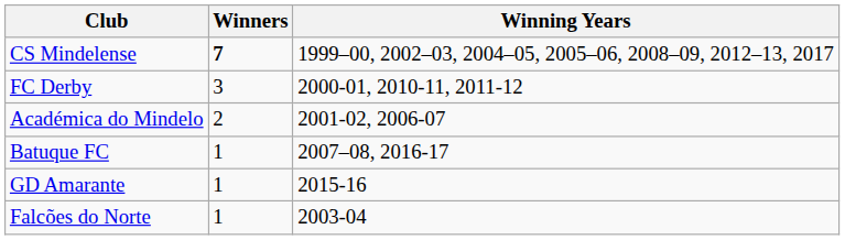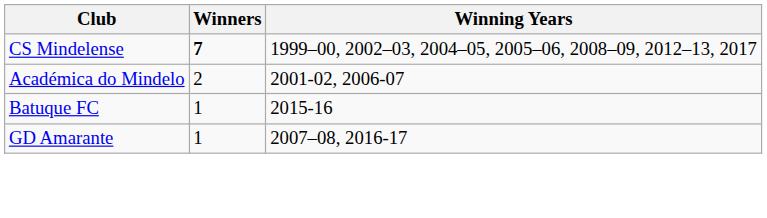- row: FC Derby | 3 | 2000-01, 2010-11, 2011-12
Batuque FC | Winning Years: 2007–08, 2016-17 -> 2015-16
GD Amarante | Winning Years: 2015-16 -> 2007–08, 2016-17
- row: Falcões do Norte | 1 | 2003-04
